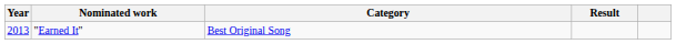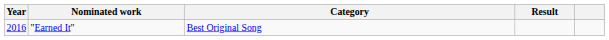"Earned It" | Year: 2013 -> 2016
